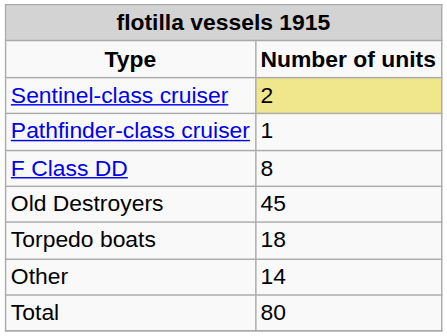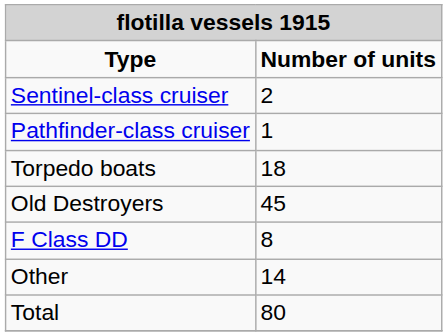Sentinel-class cruiser | column 2: khaki background -> no background
rows swapped: F Class DD <-> Torpedo boats
